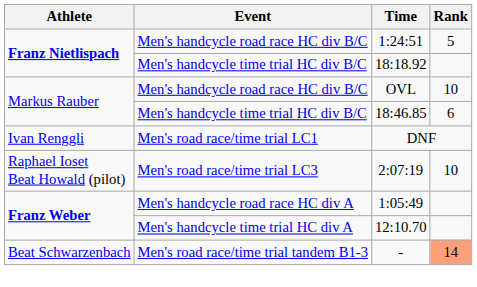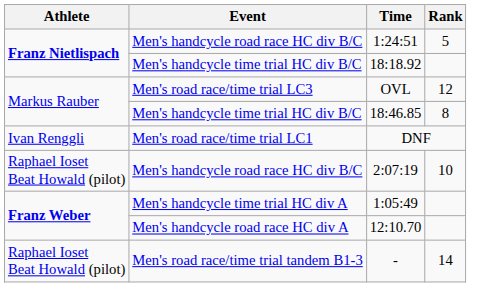OVL | Event: Men's handcycle road race HC div B/C -> Men's road race/time trial LC3
OVL | Rank: 10 -> 12
18:46.85 | Rank: 6 -> 8
2:07:19 | Event: Men's road race/time trial LC3 -> Men's handcycle road race HC div B/C
1:05:49 | Event: Men's handcycle road race HC div A -> Men's handcycle time trial HC div A
12:10.70 | Event: Men's handcycle time trial HC div A -> Men's handcycle road race HC div A
- | Athlete: Beat Schwarzenbach -> Raphael Ioset Beat Howald (pilot)
- | Rank: lightsalmon background -> no background
